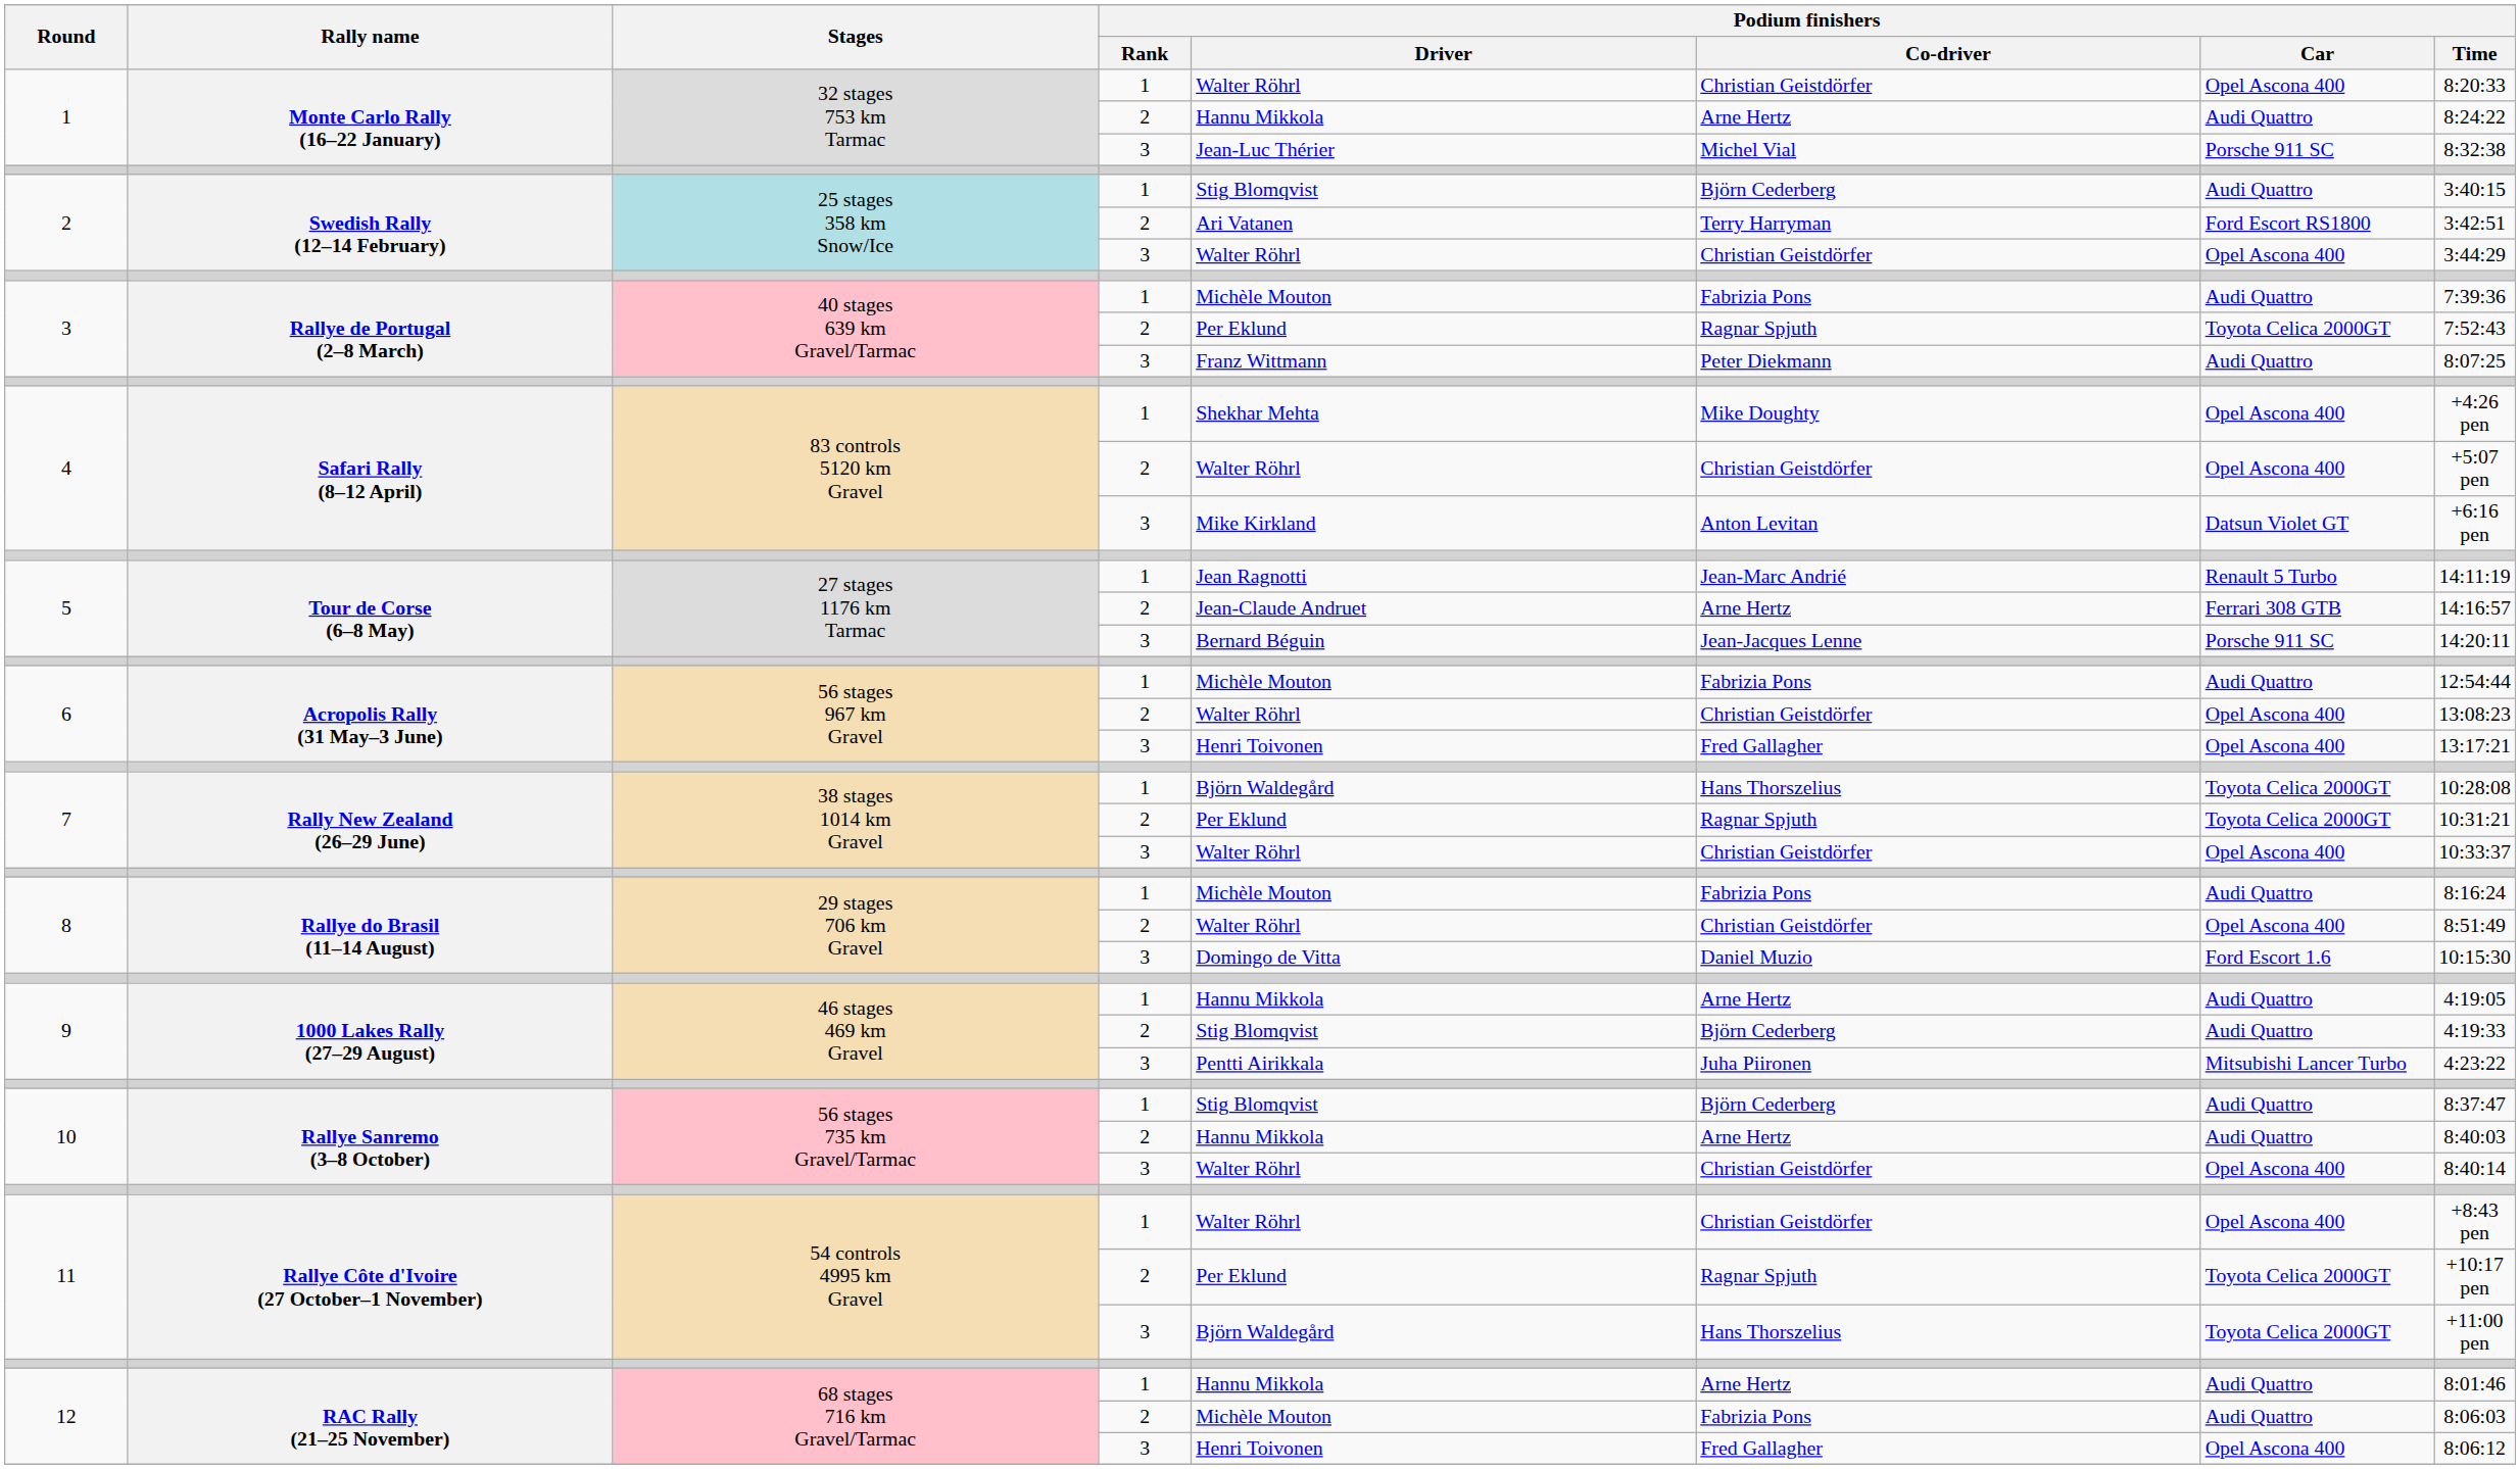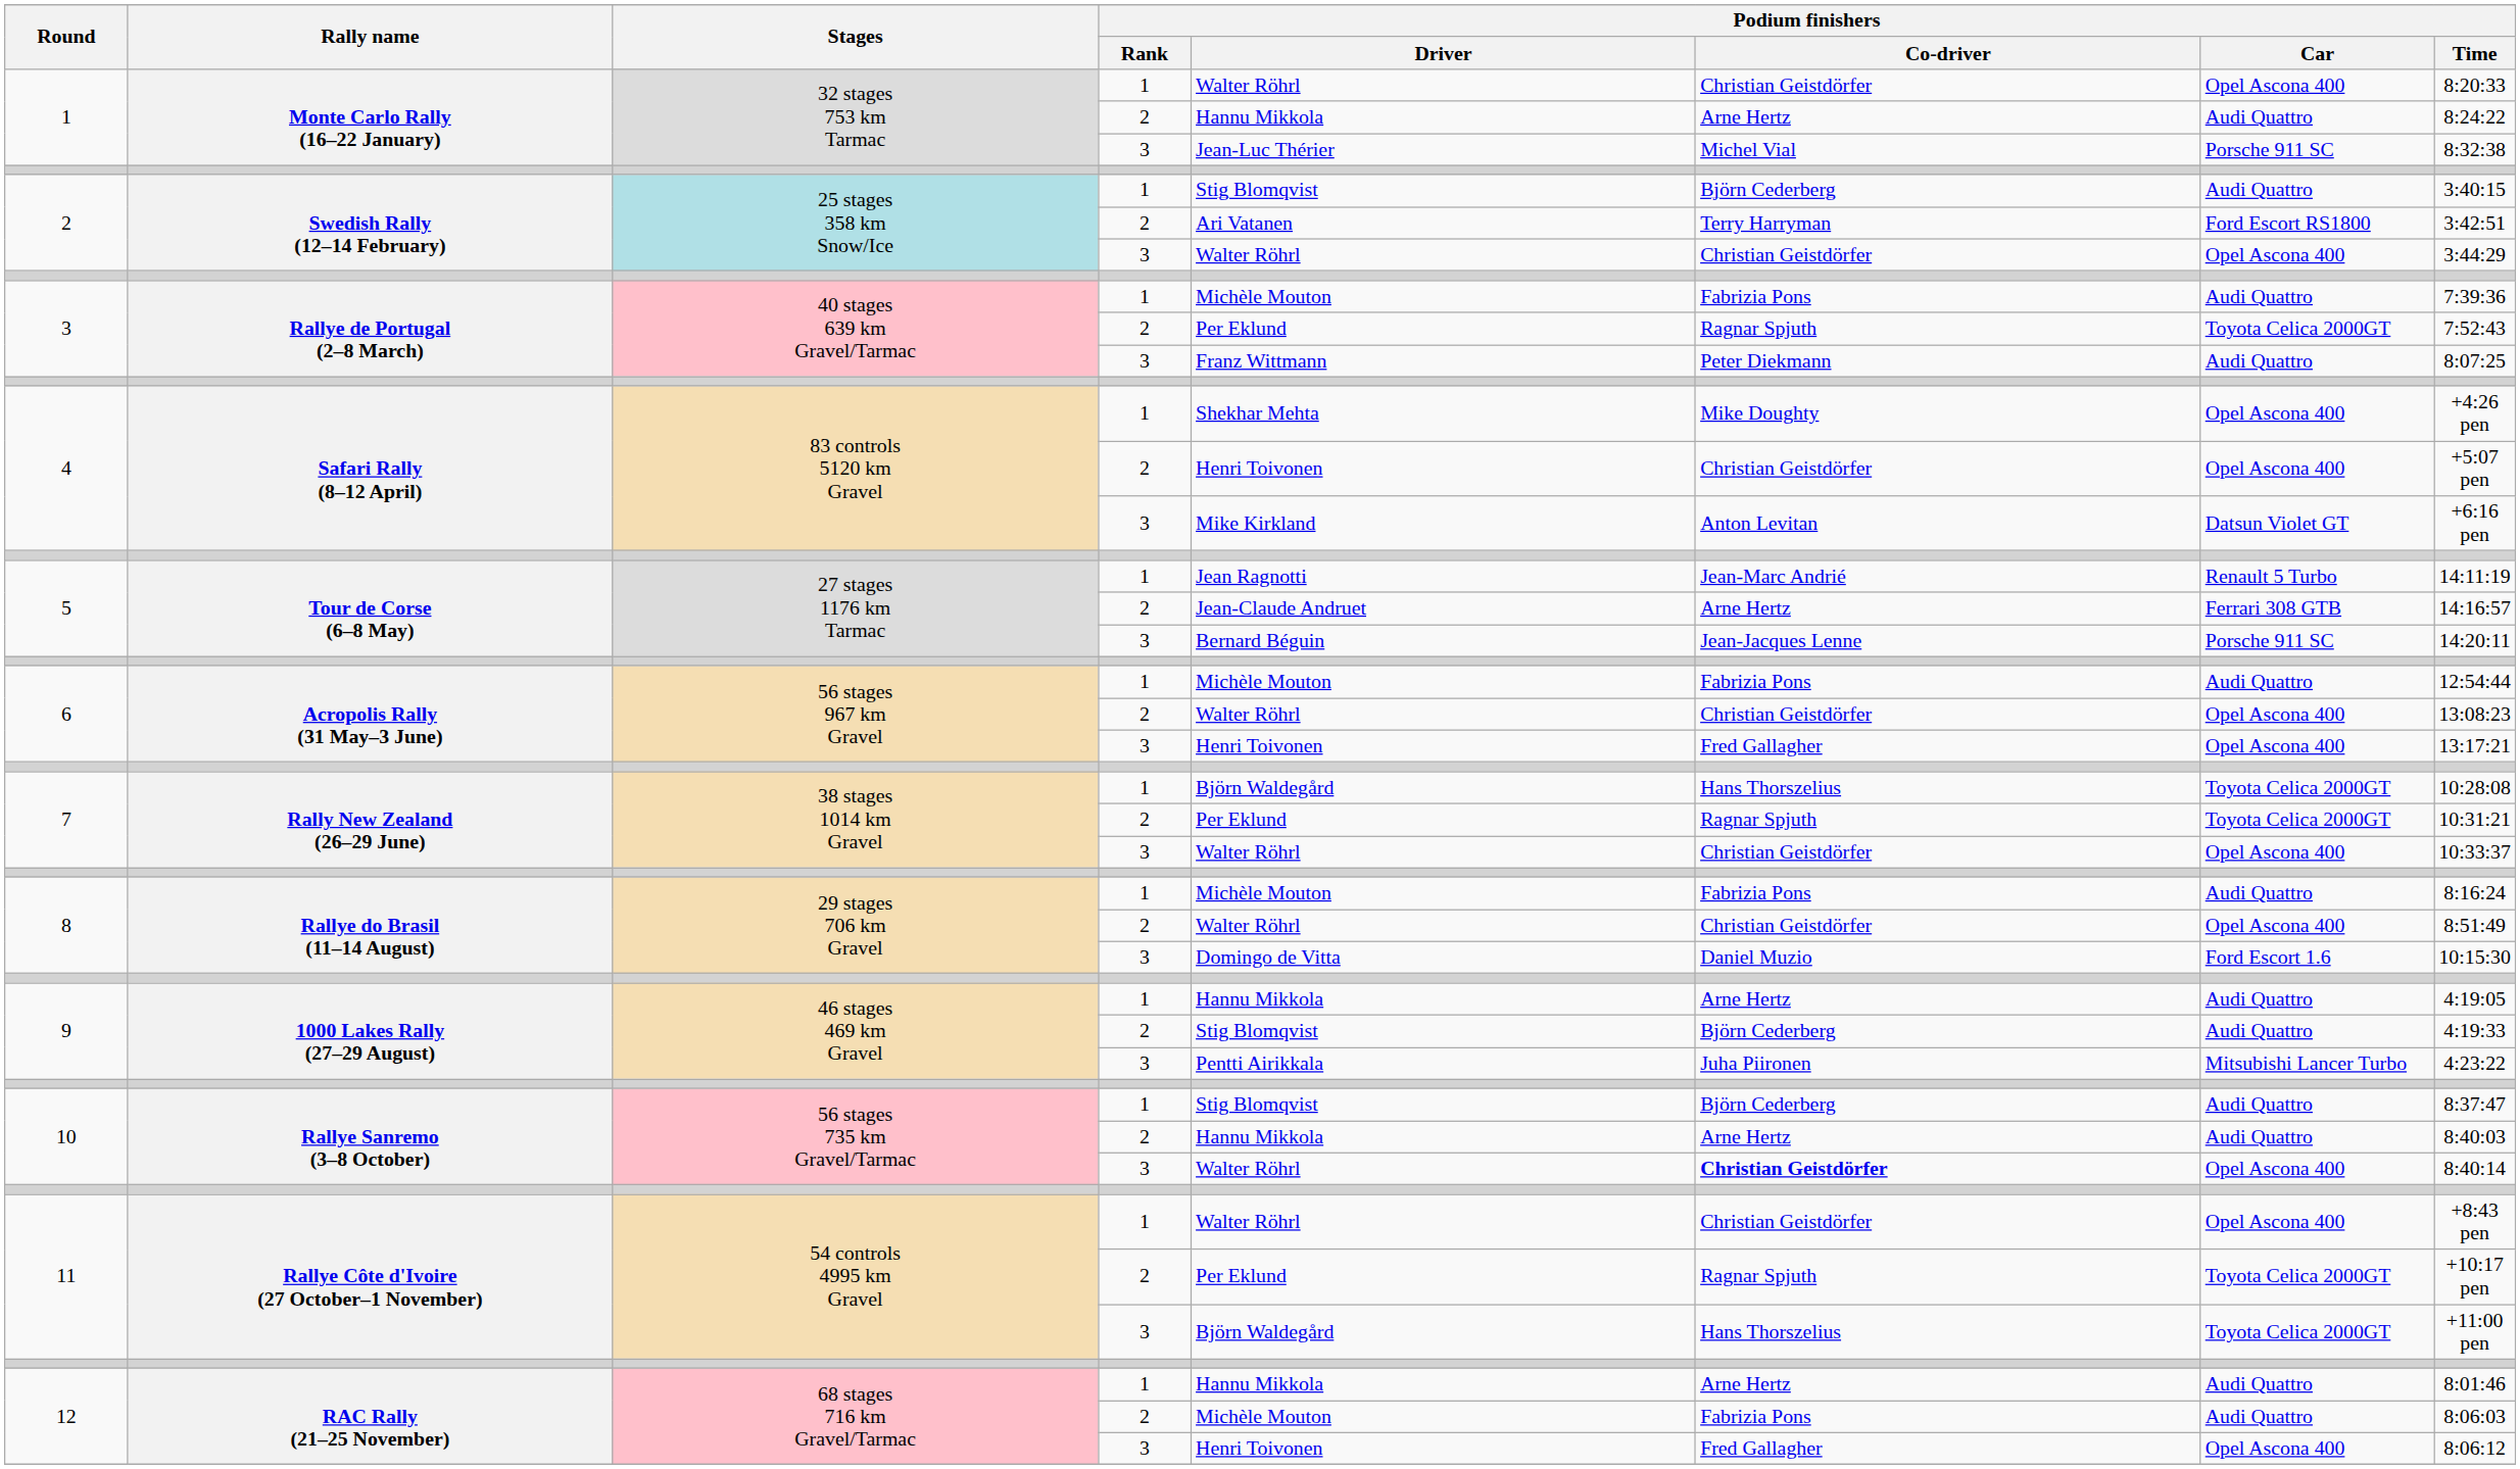4 / 2 | Podium finishers / Driver: Walter Röhrl -> Henri Toivonen
10 / 3 | Podium finishers / Co-driver: normal -> bold
